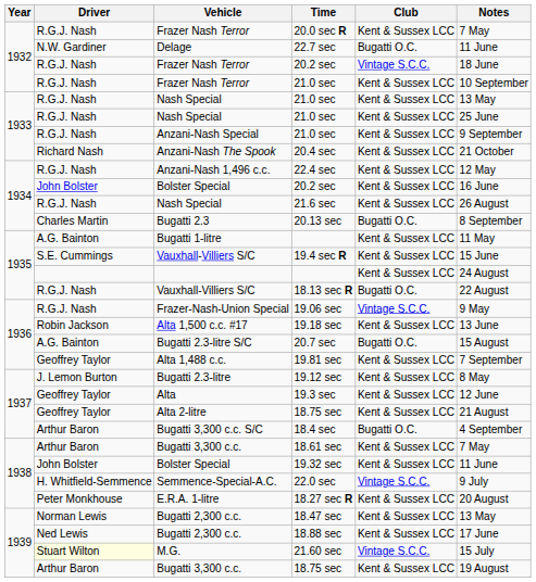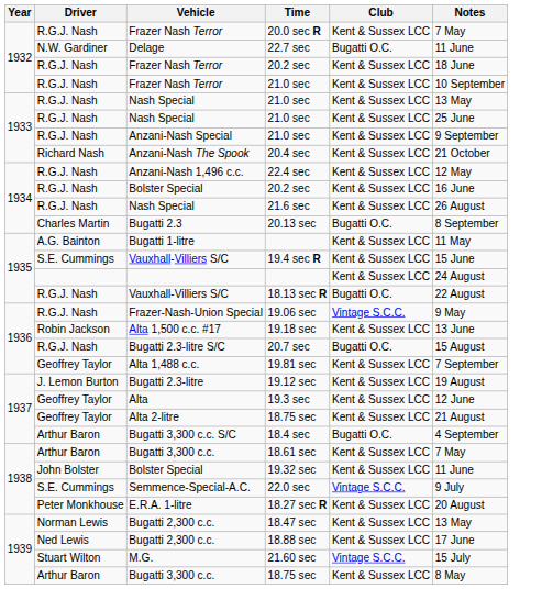Frazer Nash Terror / 20.2 sec | Club: Vintage S.C.C. -> Kent & Sussex LCC
Bolster Special / 20.2 sec | Driver: John Bolster -> R.G.J. Nash
20.7 sec | Driver: A.G. Bainton -> R.G.J. Nash
19.12 sec | Notes: 8 May -> 19 August
22.0 sec | Driver: H. Whitfield-Semmence -> S.E. Cummings
21.60 sec | Driver: lightyellow background -> no background
Bugatti 3,300 c.c. / 18.75 sec | Notes: 19 August -> 8 May
